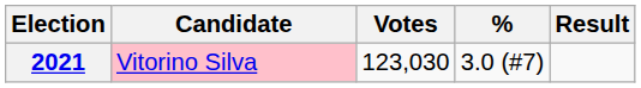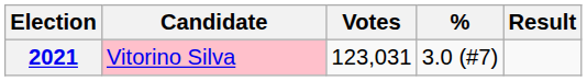2021 | Votes: 123,030 -> 123,031
